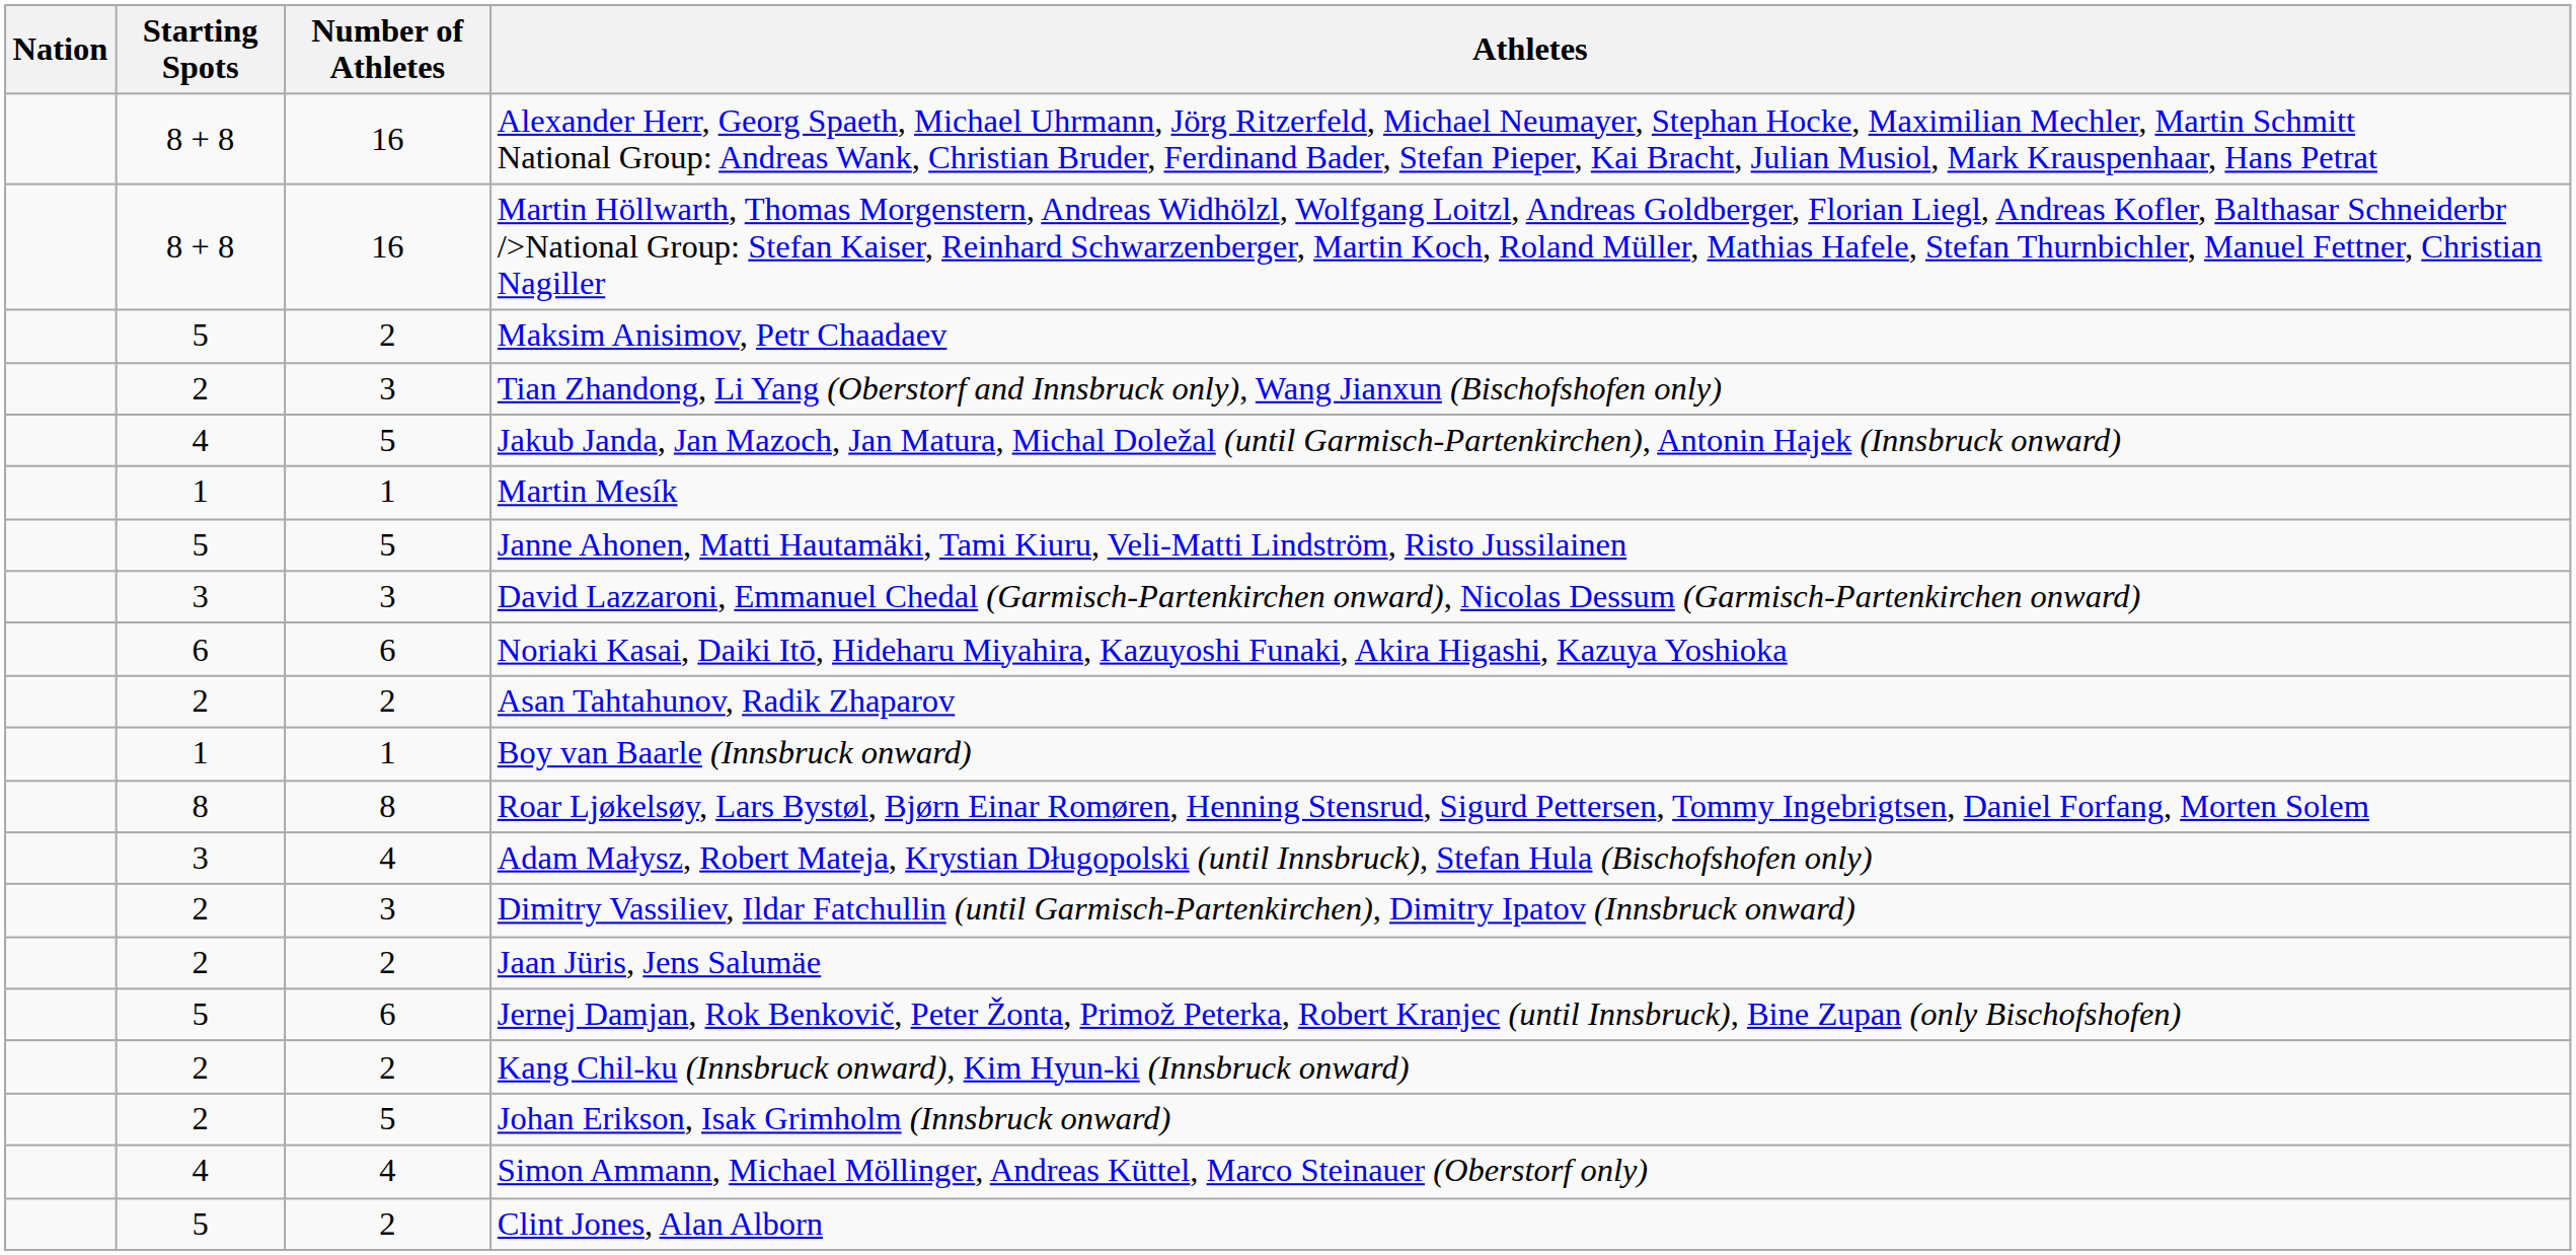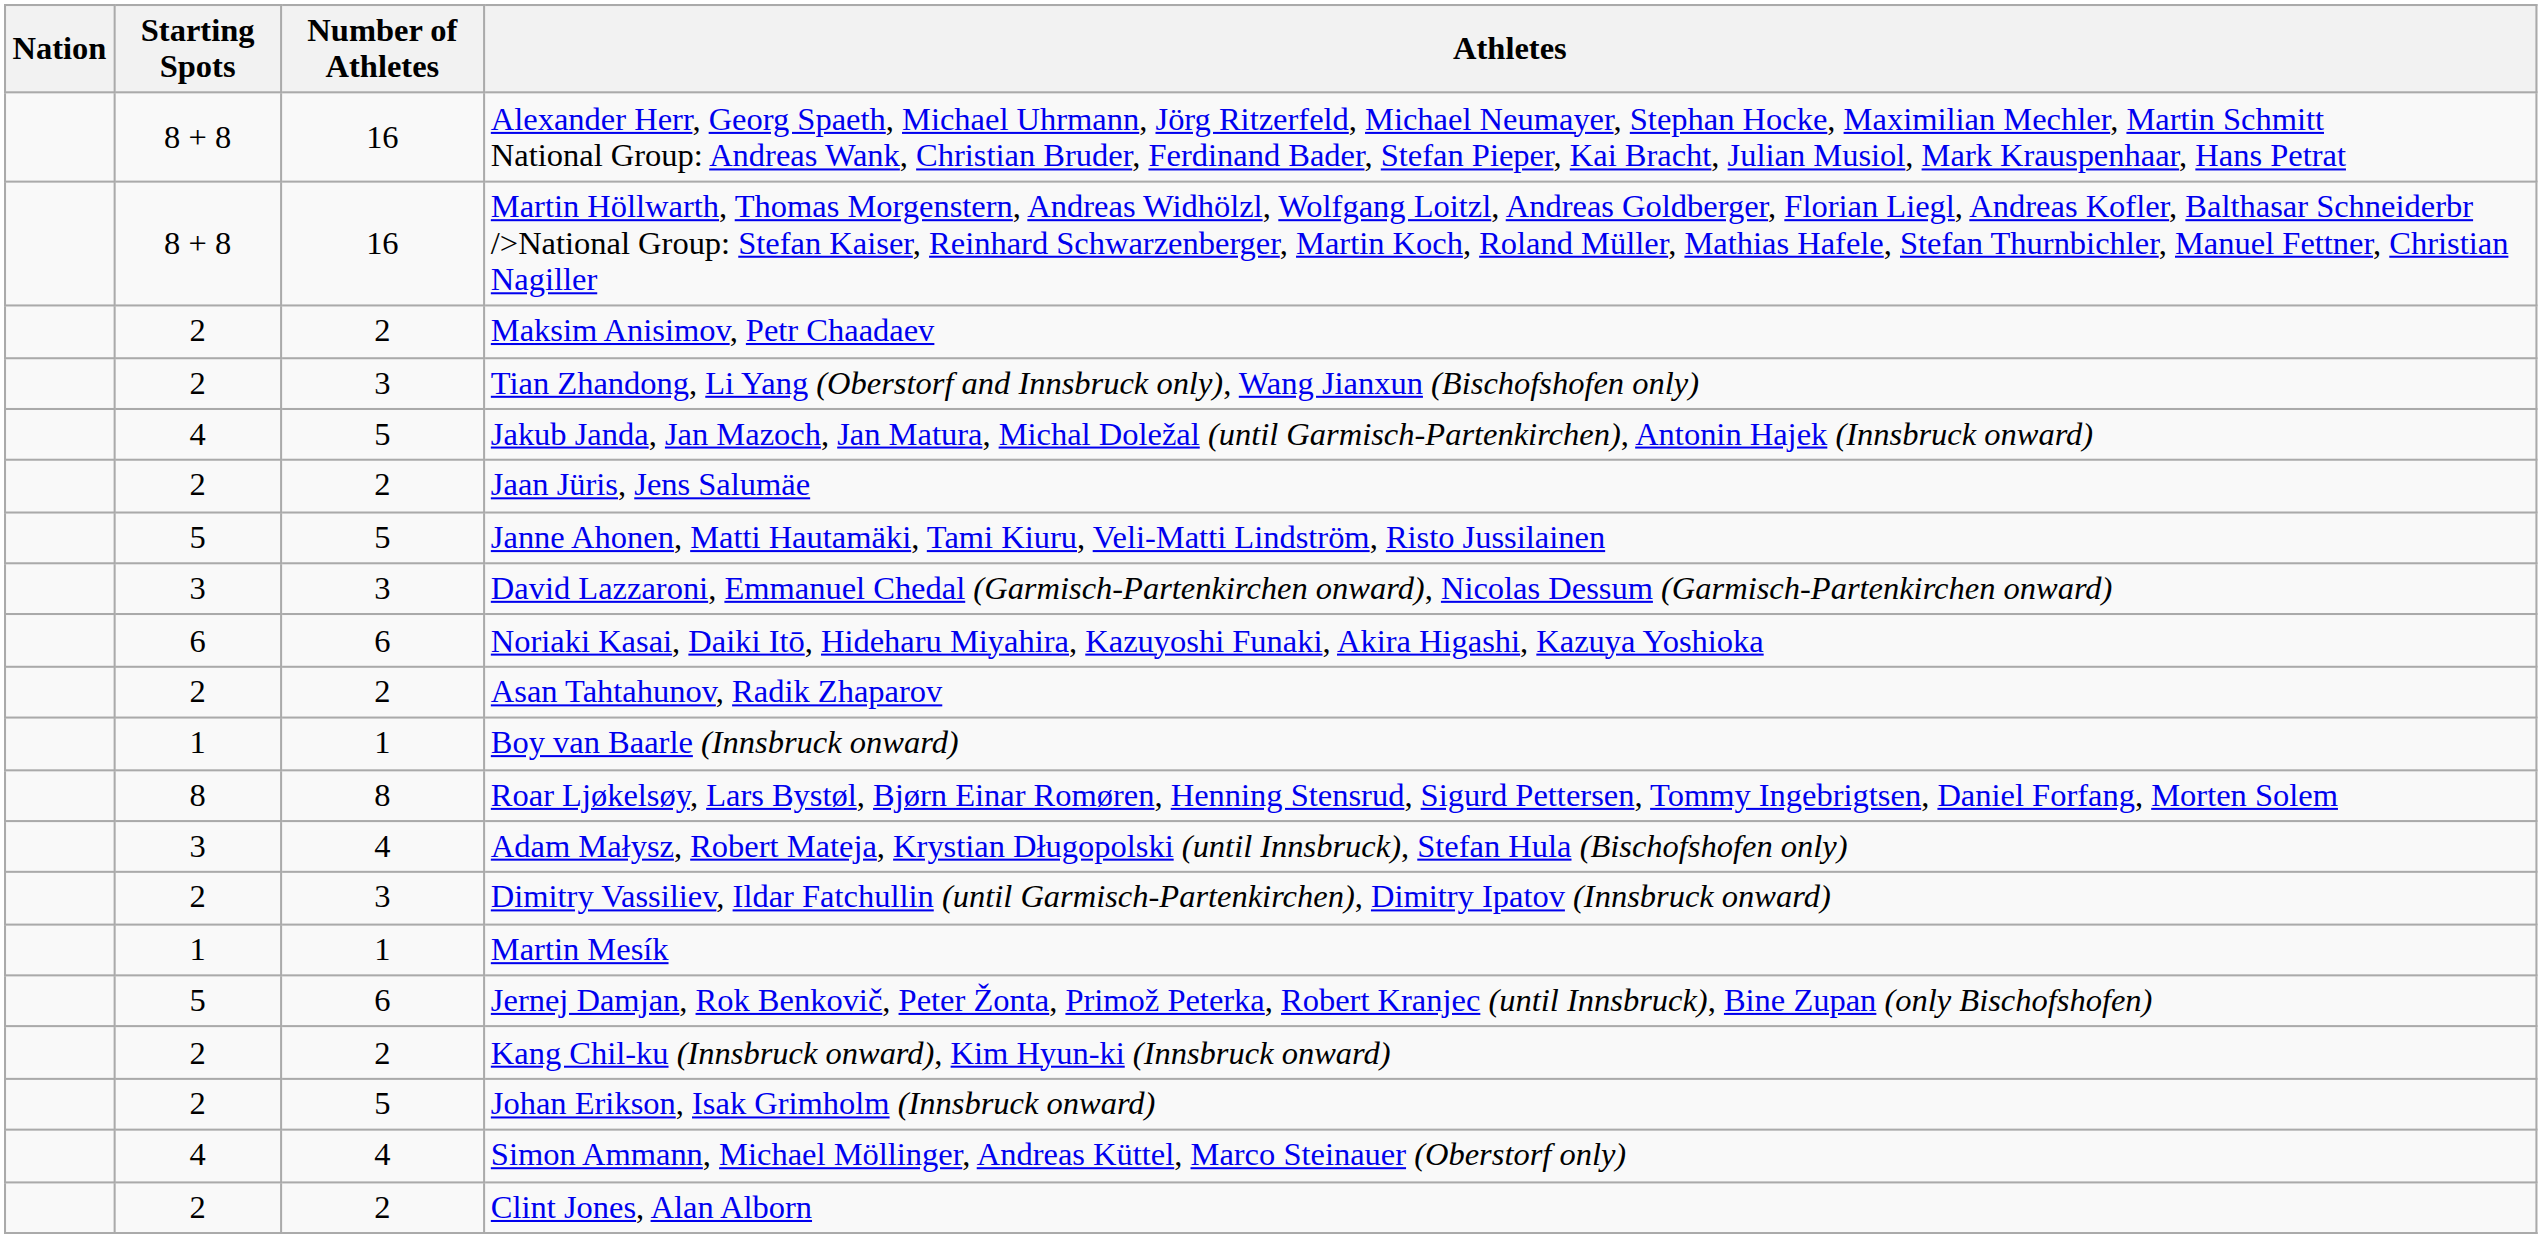Maksim Anisimov, Petr Chaadaev | Starting Spots: 5 -> 2
rows swapped: Jaan Jüris, Jens Salumäe <-> Martin Mesík
Clint Jones, Alan Alborn | Starting Spots: 5 -> 2
